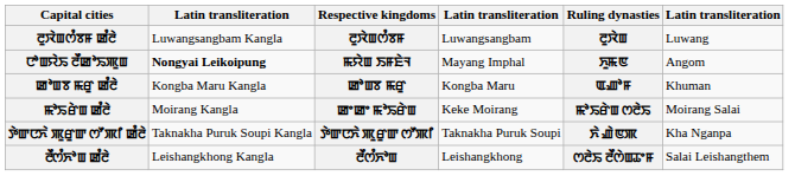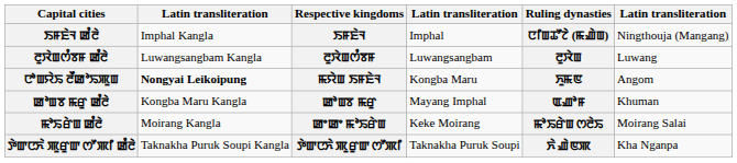+ row: ꯏꯝꯐꯥꯜ ꯀꯪꯂꯥ | Imphal Kangla | ꯏꯝꯐꯥꯜ | Imphal | ꯅꯤꯡꯊꯧꯖꯥ (ꯃꯉꯥꯡ) | Ningthouja (Mangang)
ꯅꯣꯡꯌꯥꯢ ꯂꯩꯀꯣꯢꯄꯨꯡ | column 4: Mayang Imphal -> Kongba Maru
ꯀꯣꯡꯕ ꯃꯔꯨ ꯀꯪꯂꯥ | column 4: Kongba Maru -> Mayang Imphal
- row: ꯂꯩꯁꯪꯈꯣꯡ ꯀꯪꯂꯥ | Leishangkhong Kangla | ꯂꯩꯁꯪꯈꯣꯡ | Leishangkhong | ꯁꯂꯥꯢ ꯂꯩꯁꯥꯡꯊꯦꯝ | Salai Leishangthem
